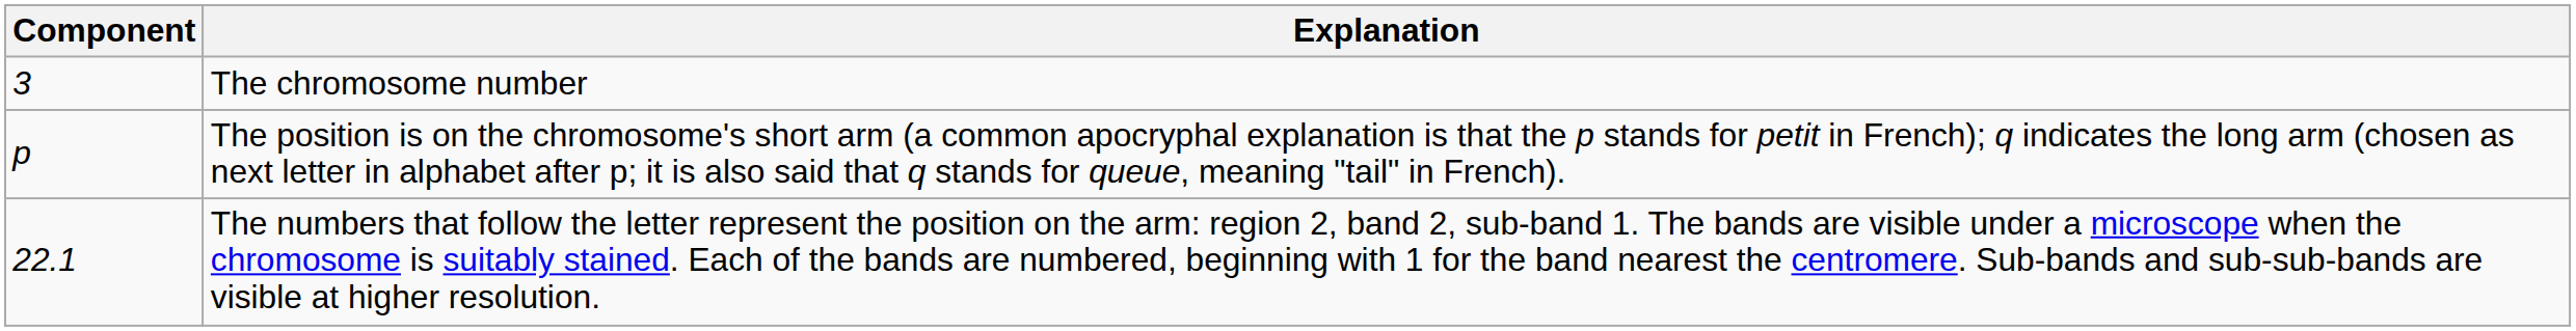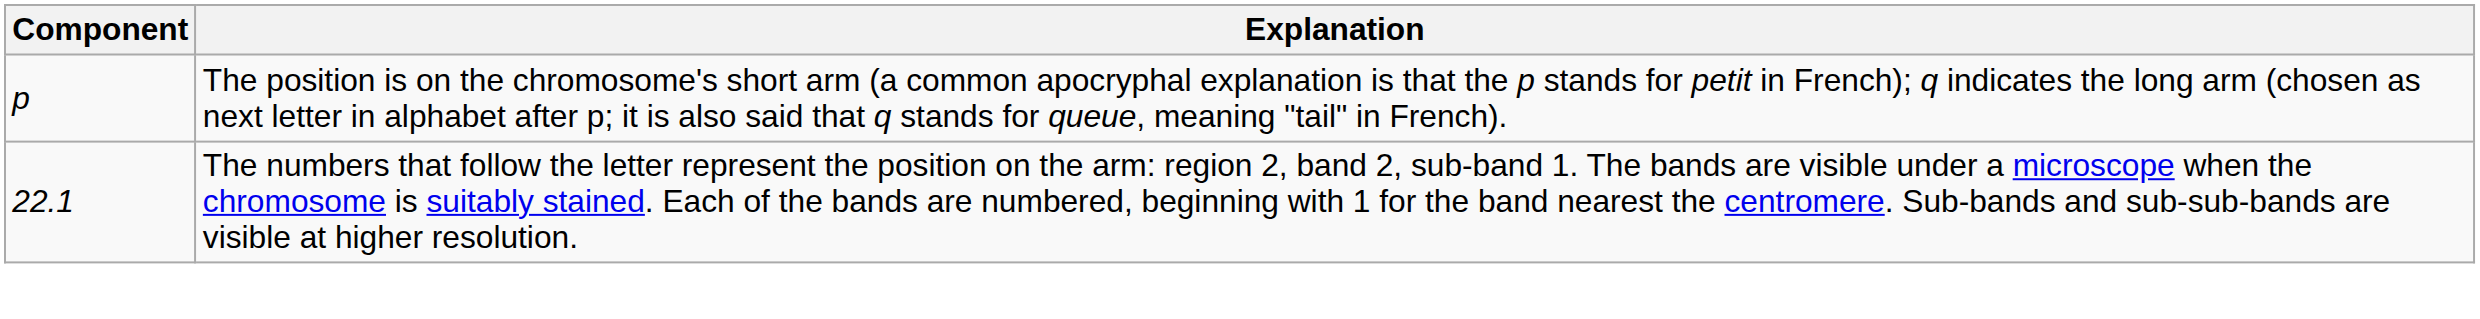- row: 3 | The chromosome number
